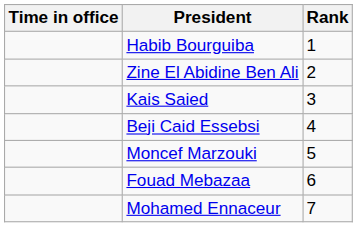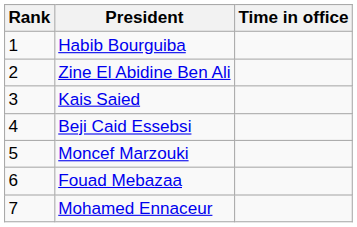columns swapped: Rank <-> Time in office
